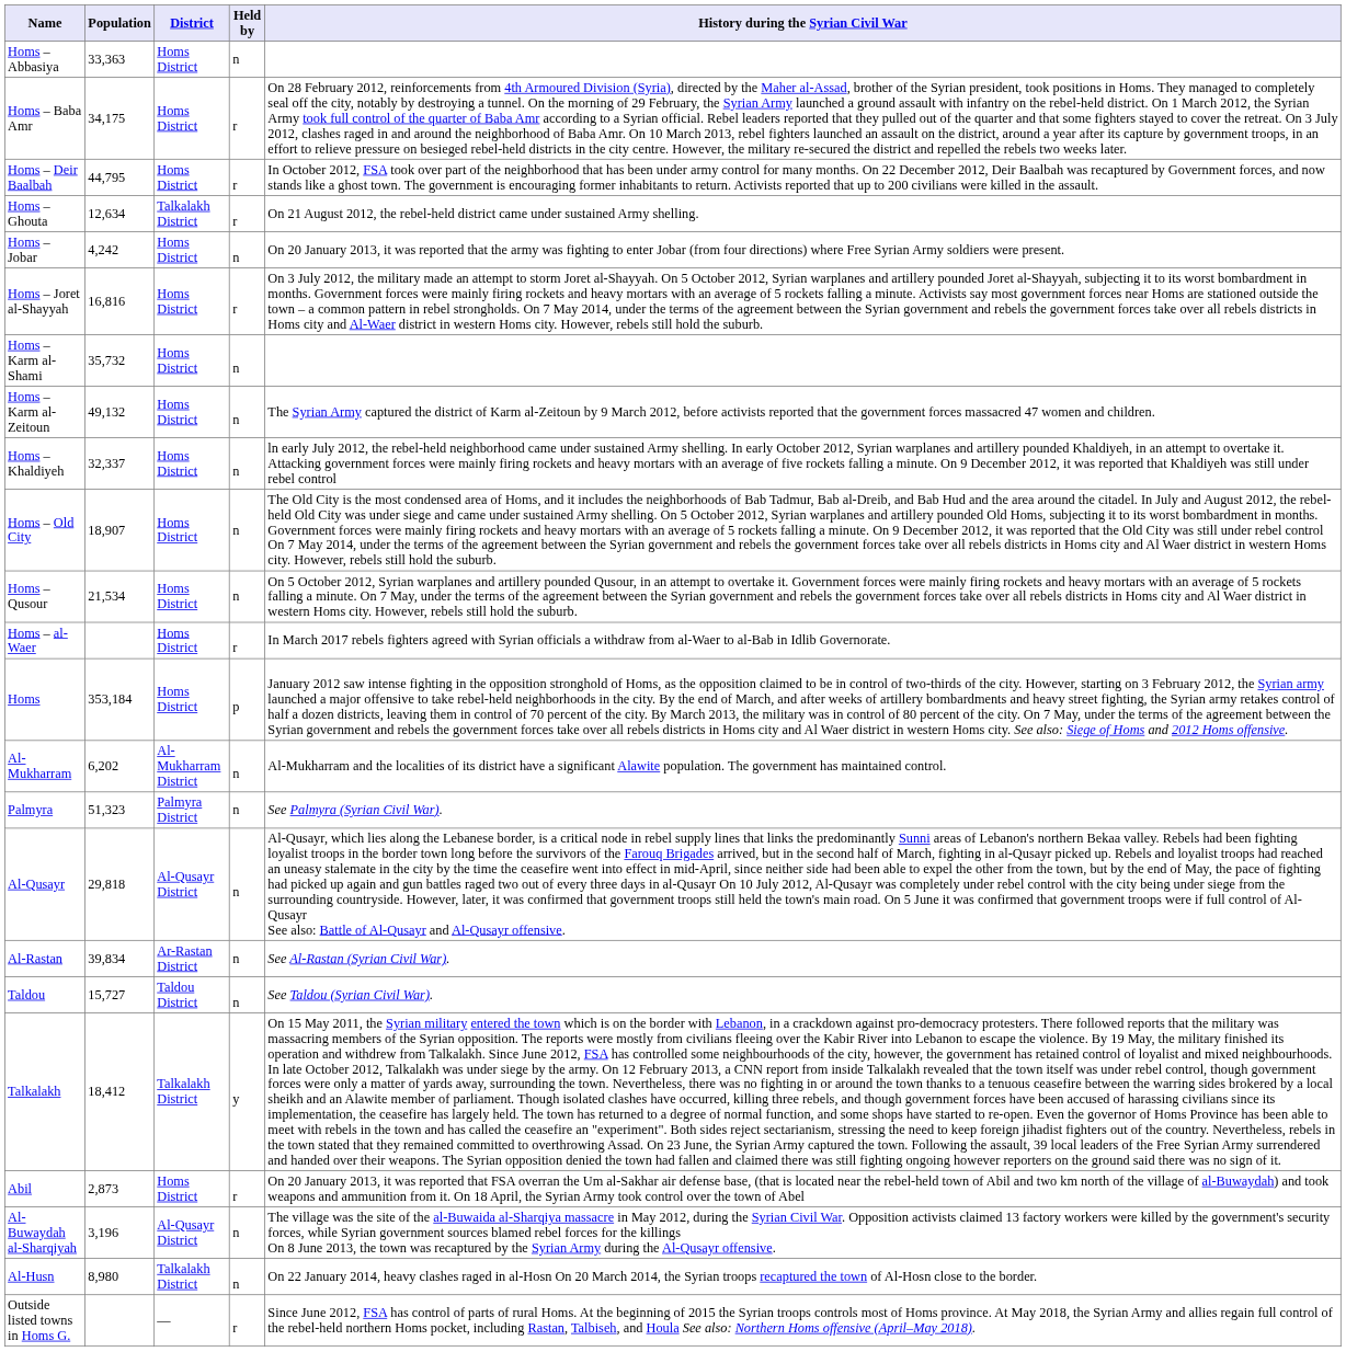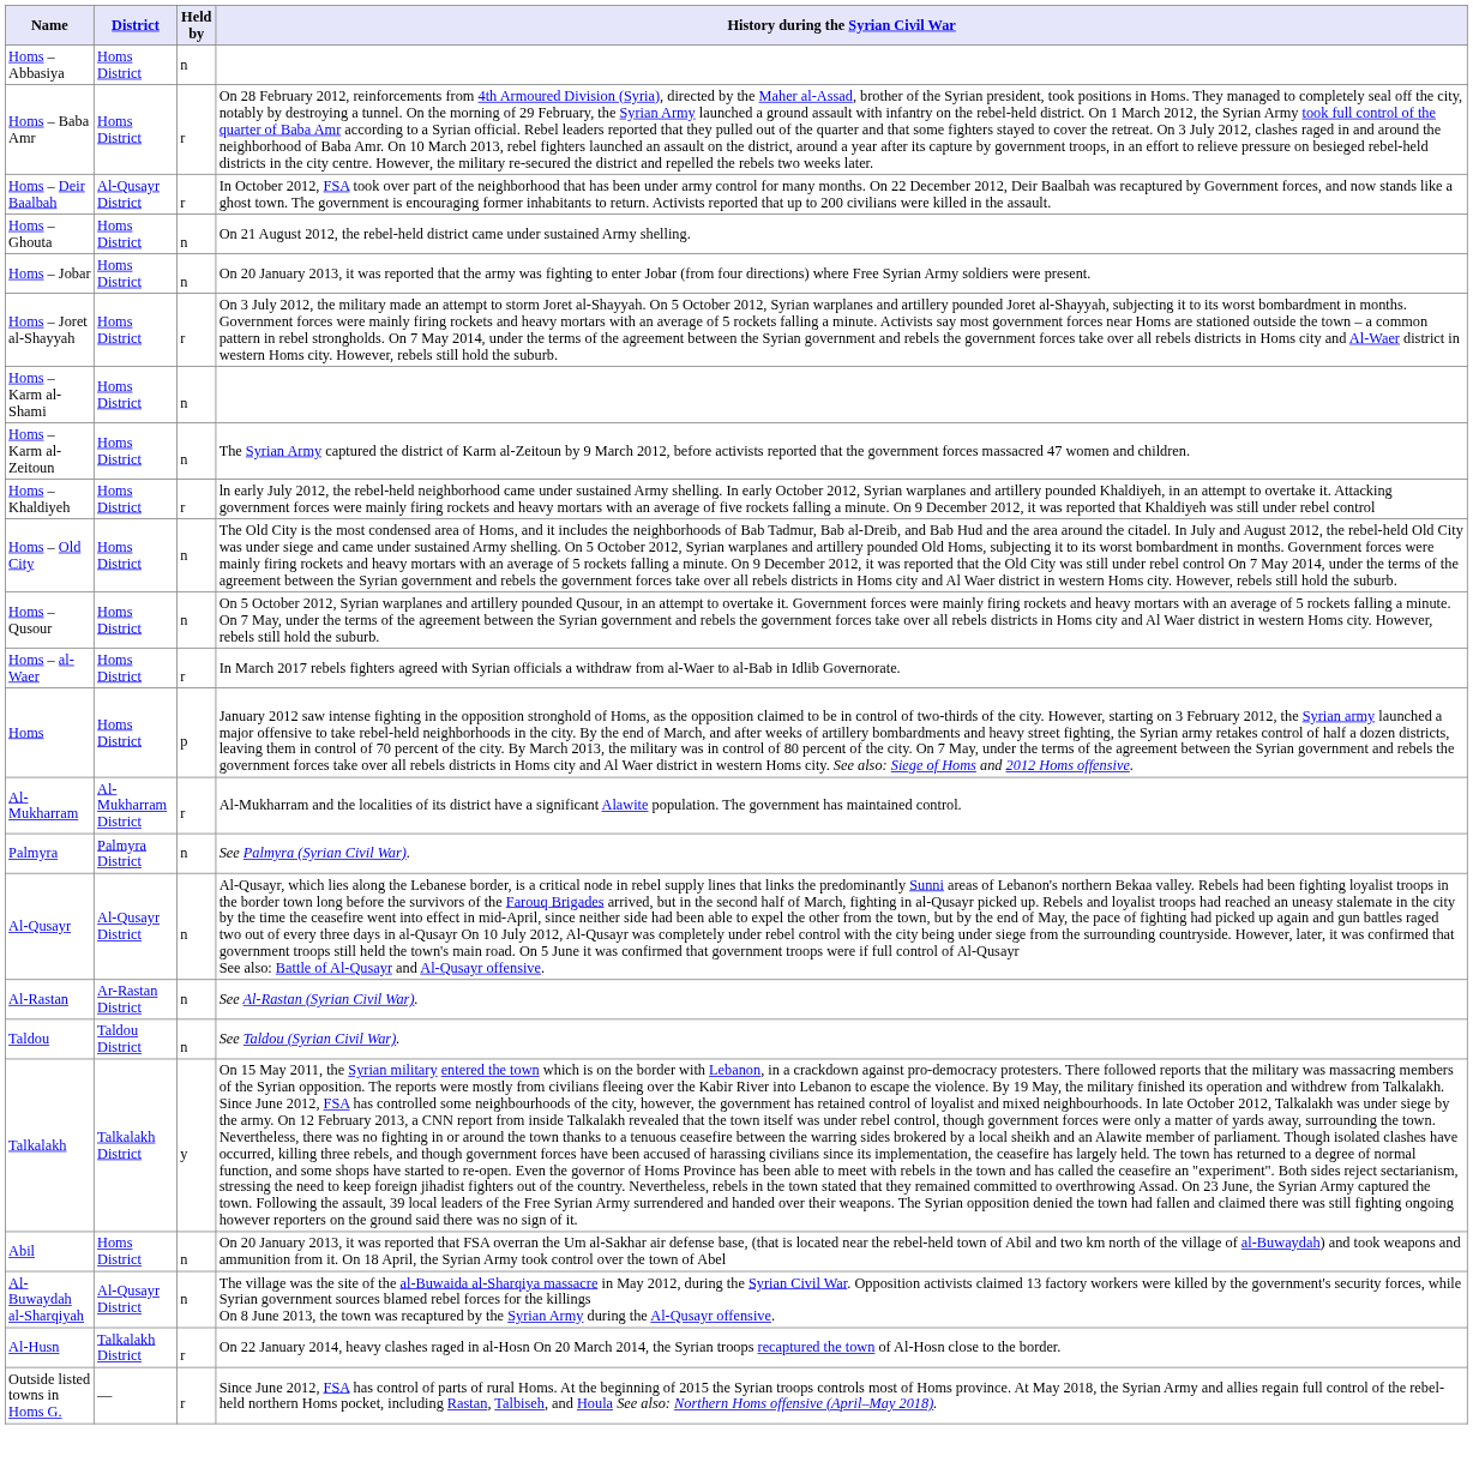- column: Population | 33,363 | 34,175 | 44,795 | 12,634 | 4,242 | 16,816 | 35,732 | 49,132 | 32,337 | 18,907 | 21,534 | 353,184 | 6,202 | 51,323 | 29,818 | 39,834 | 15,727 | 18,412 | 2,873 | 3,196 | 8,980
Homs – Deir Baalbah | District: Homs District -> Al-Qusayr District
Homs – Ghouta | District: Talkalakh District -> Homs District
Homs – Ghouta | Held by: r -> n
Homs – Khaldiyeh | Held by: n -> r
Al-Mukharram | Held by: n -> r
Abil | Held by: r -> n
Al-Husn | Held by: n -> r
